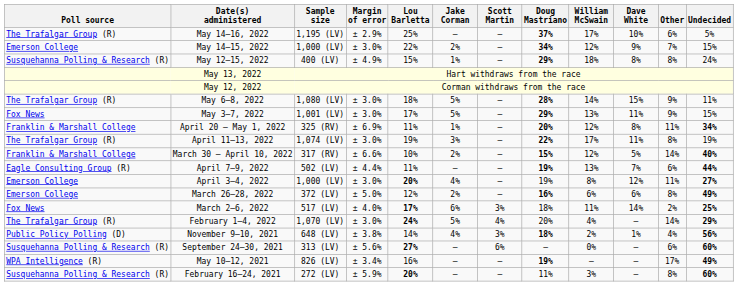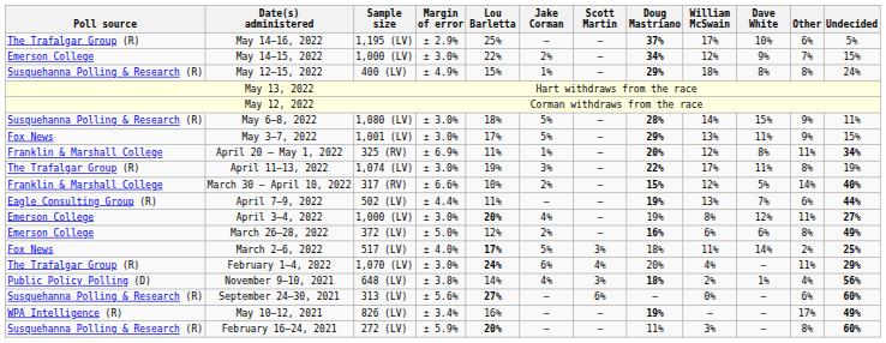May 6–8, 2022 | Poll source: The Trafalgar Group (R) -> Susquehanna Polling & Research (R)
March 2–6, 2022 | Jake Corman: 6% -> 5%
February 1–4, 2022 | Jake Corman: 5% -> 6%
February 1–4, 2022 | Other: 14% -> 11%
